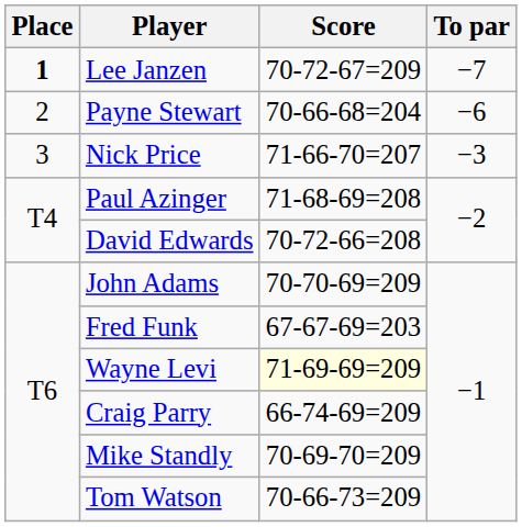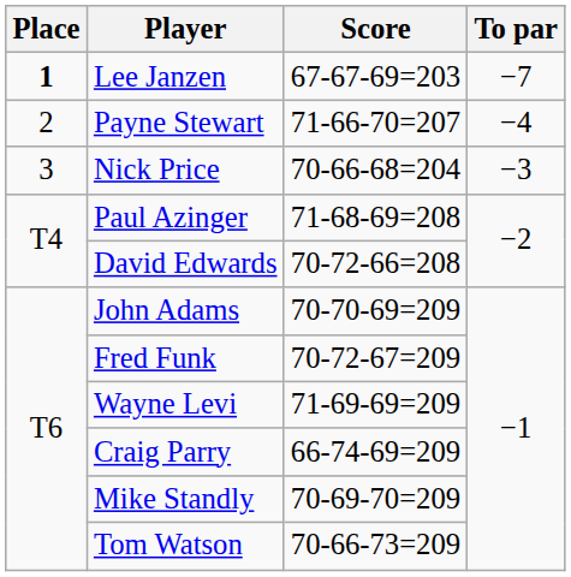Lee Janzen | Score: 70-72-67=209 -> 67-67-69=203
Payne Stewart | Score: 70-66-68=204 -> 71-66-70=207
Payne Stewart | To par: −6 -> −4
Nick Price | Score: 71-66-70=207 -> 70-66-68=204
Fred Funk | Score: 67-67-69=203 -> 70-72-67=209
Wayne Levi | Score: lightyellow background -> no background
